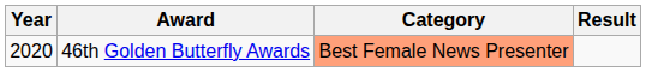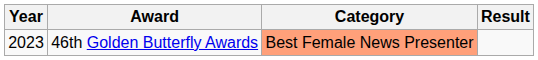46th Golden Butterfly Awards | Year: 2020 -> 2023
